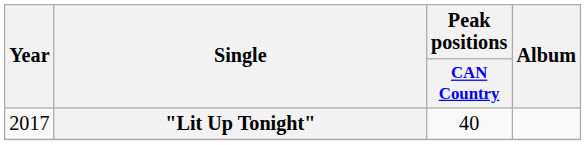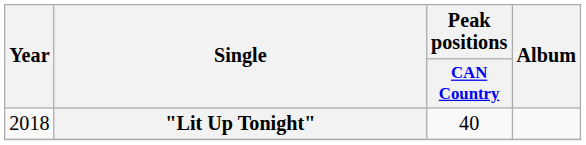"Lit Up Tonight" | Year: 2017 -> 2018
